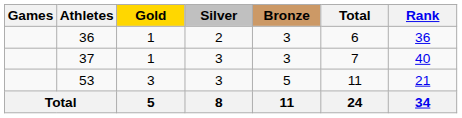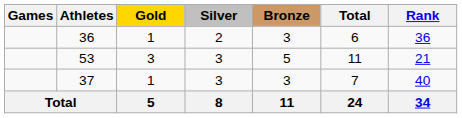rows swapped: 37 <-> 53
